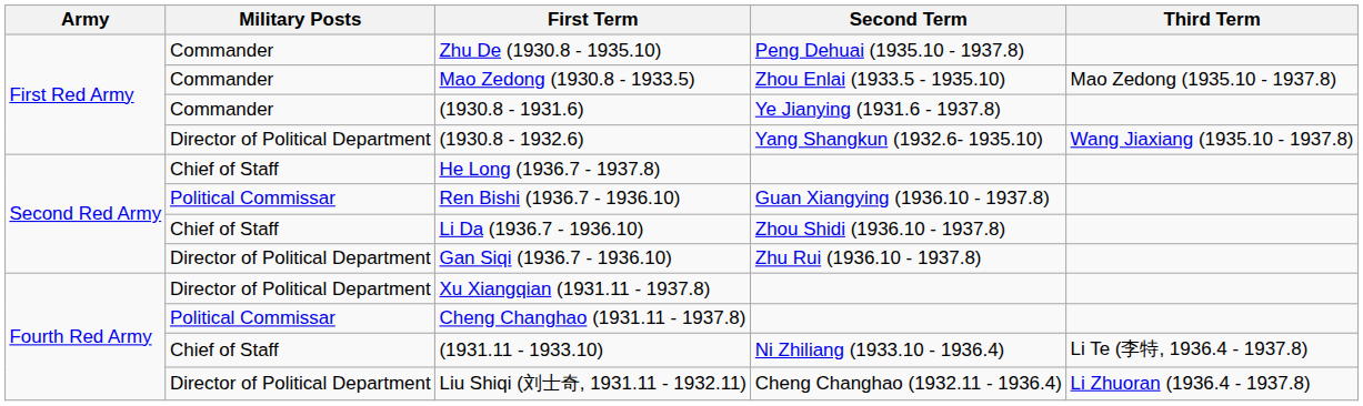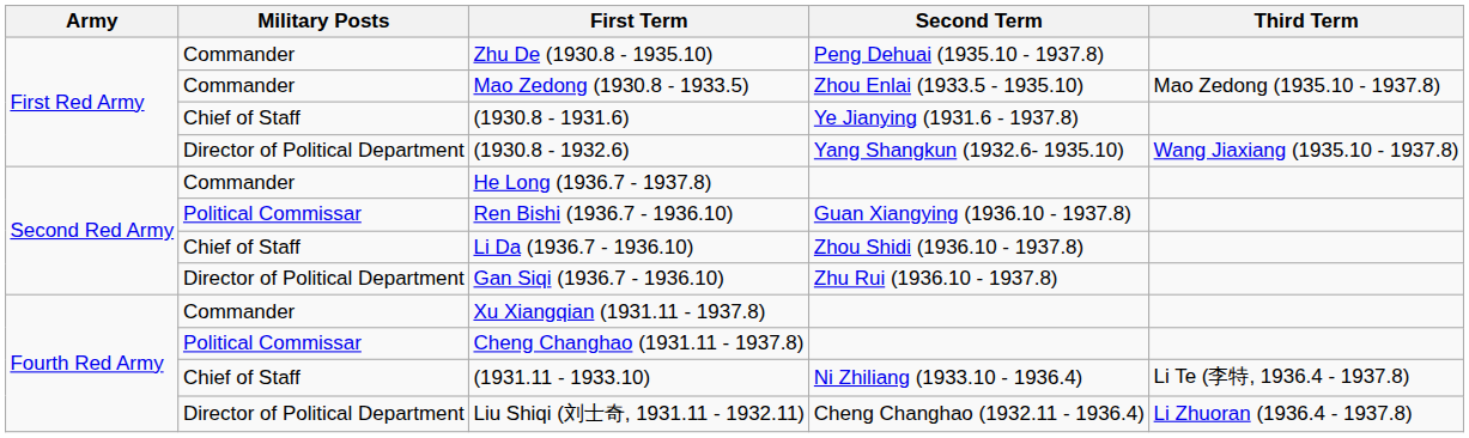(1930.8 - 1931.6) | Military Posts: Commander -> Chief of Staff
He Long (1936.7 - 1937.8) | Military Posts: Chief of Staff -> Commander
Xu Xiangqian (1931.11 - 1937.8) | Military Posts: Director of Political Department -> Commander
